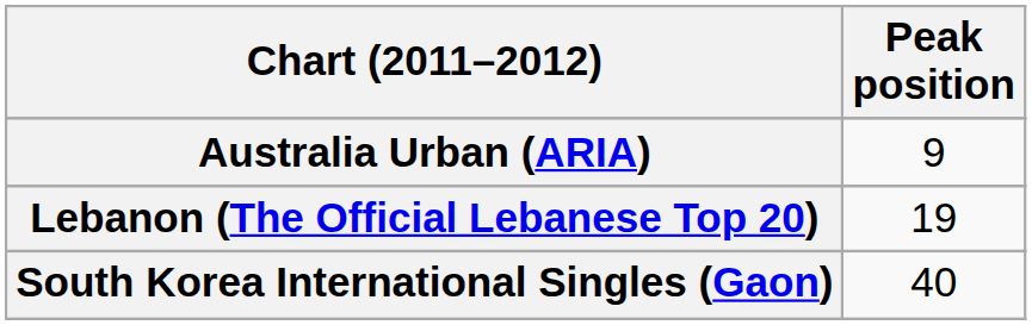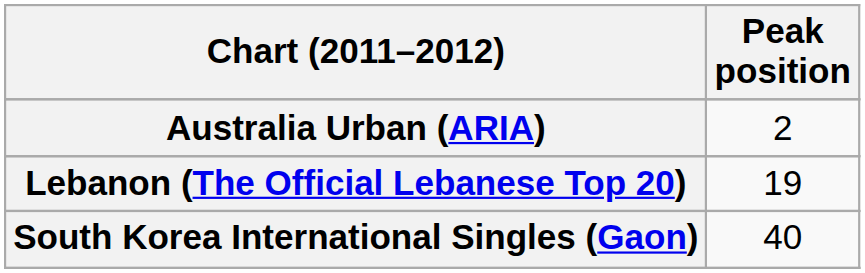Australia Urban (ARIA) | Peak position: 9 -> 2
